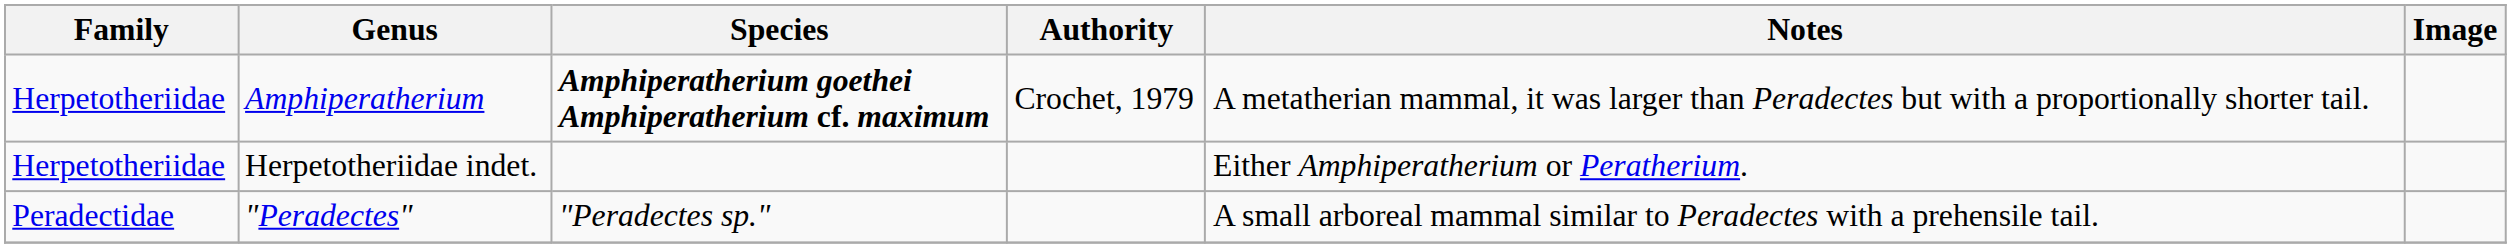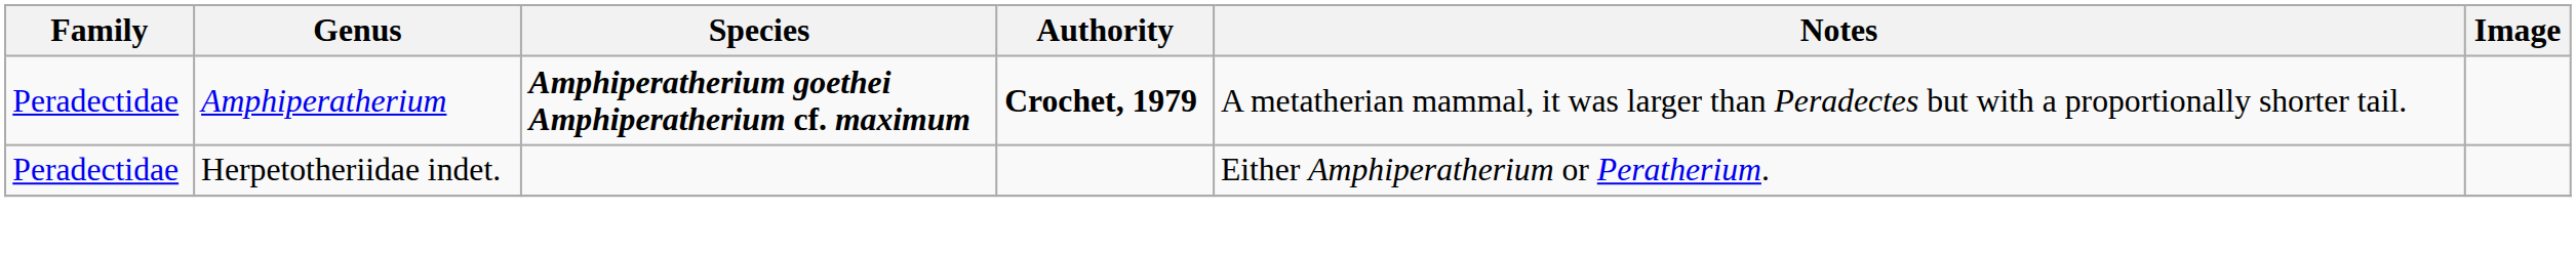Amphiperatherium | Family: Herpetotheriidae -> Peradectidae
Amphiperatherium | Authority: normal -> bold
Herpetotheriidae indet. | Family: Herpetotheriidae -> Peradectidae
- row: Peradectidae | "Peradectes" | "Peradectes sp." | A small arboreal mammal similar to Peradectes with a prehensile tail.
